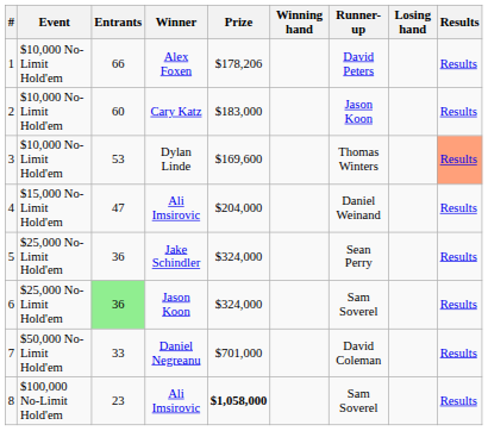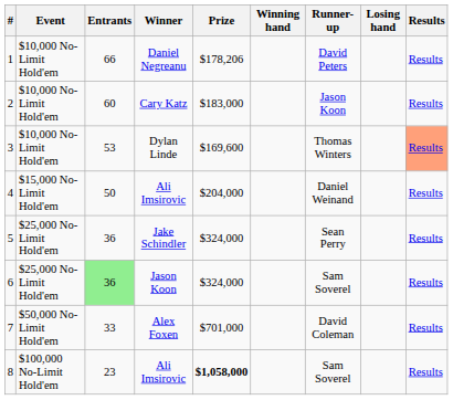1 | Winner: Alex Foxen -> Daniel Negreanu
4 | Entrants: 47 -> 50
7 | Winner: Daniel Negreanu -> Alex Foxen
